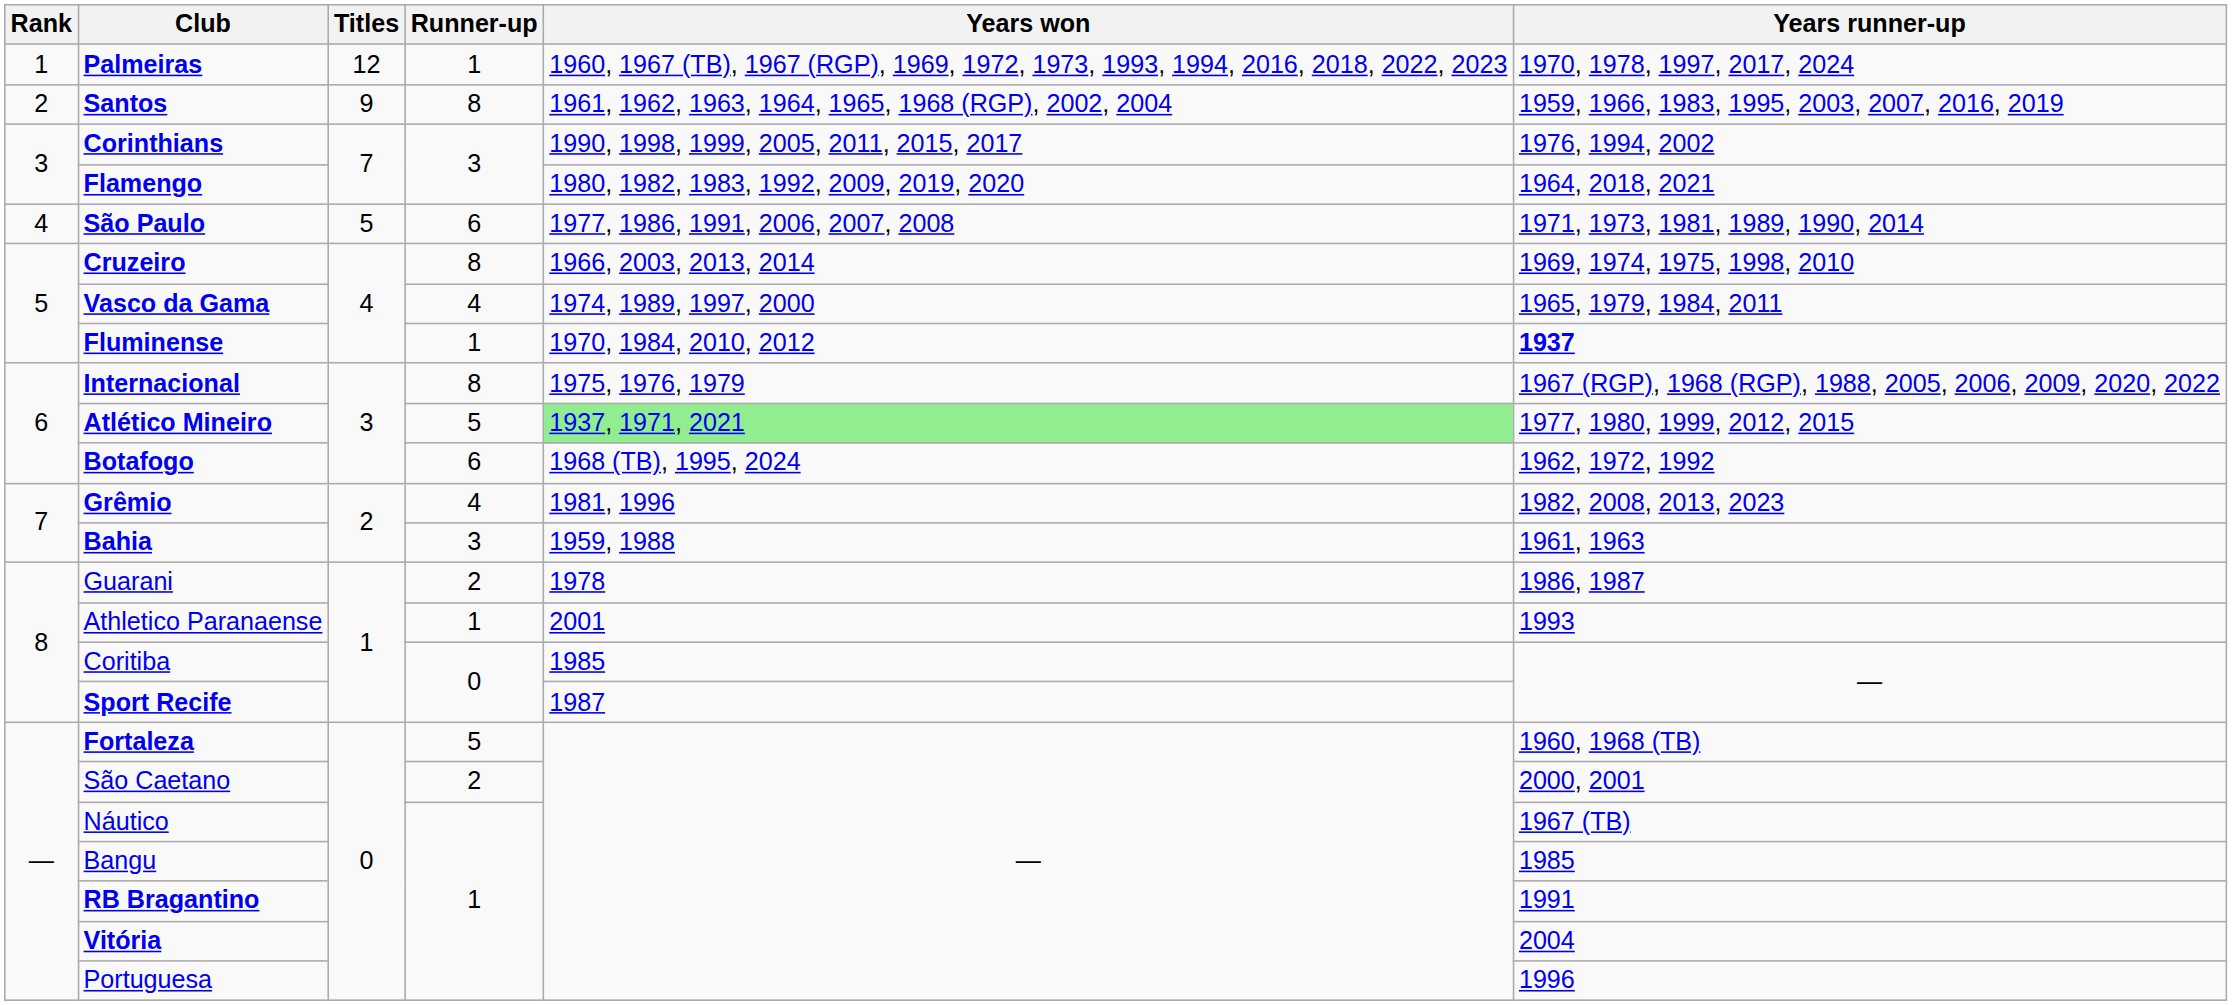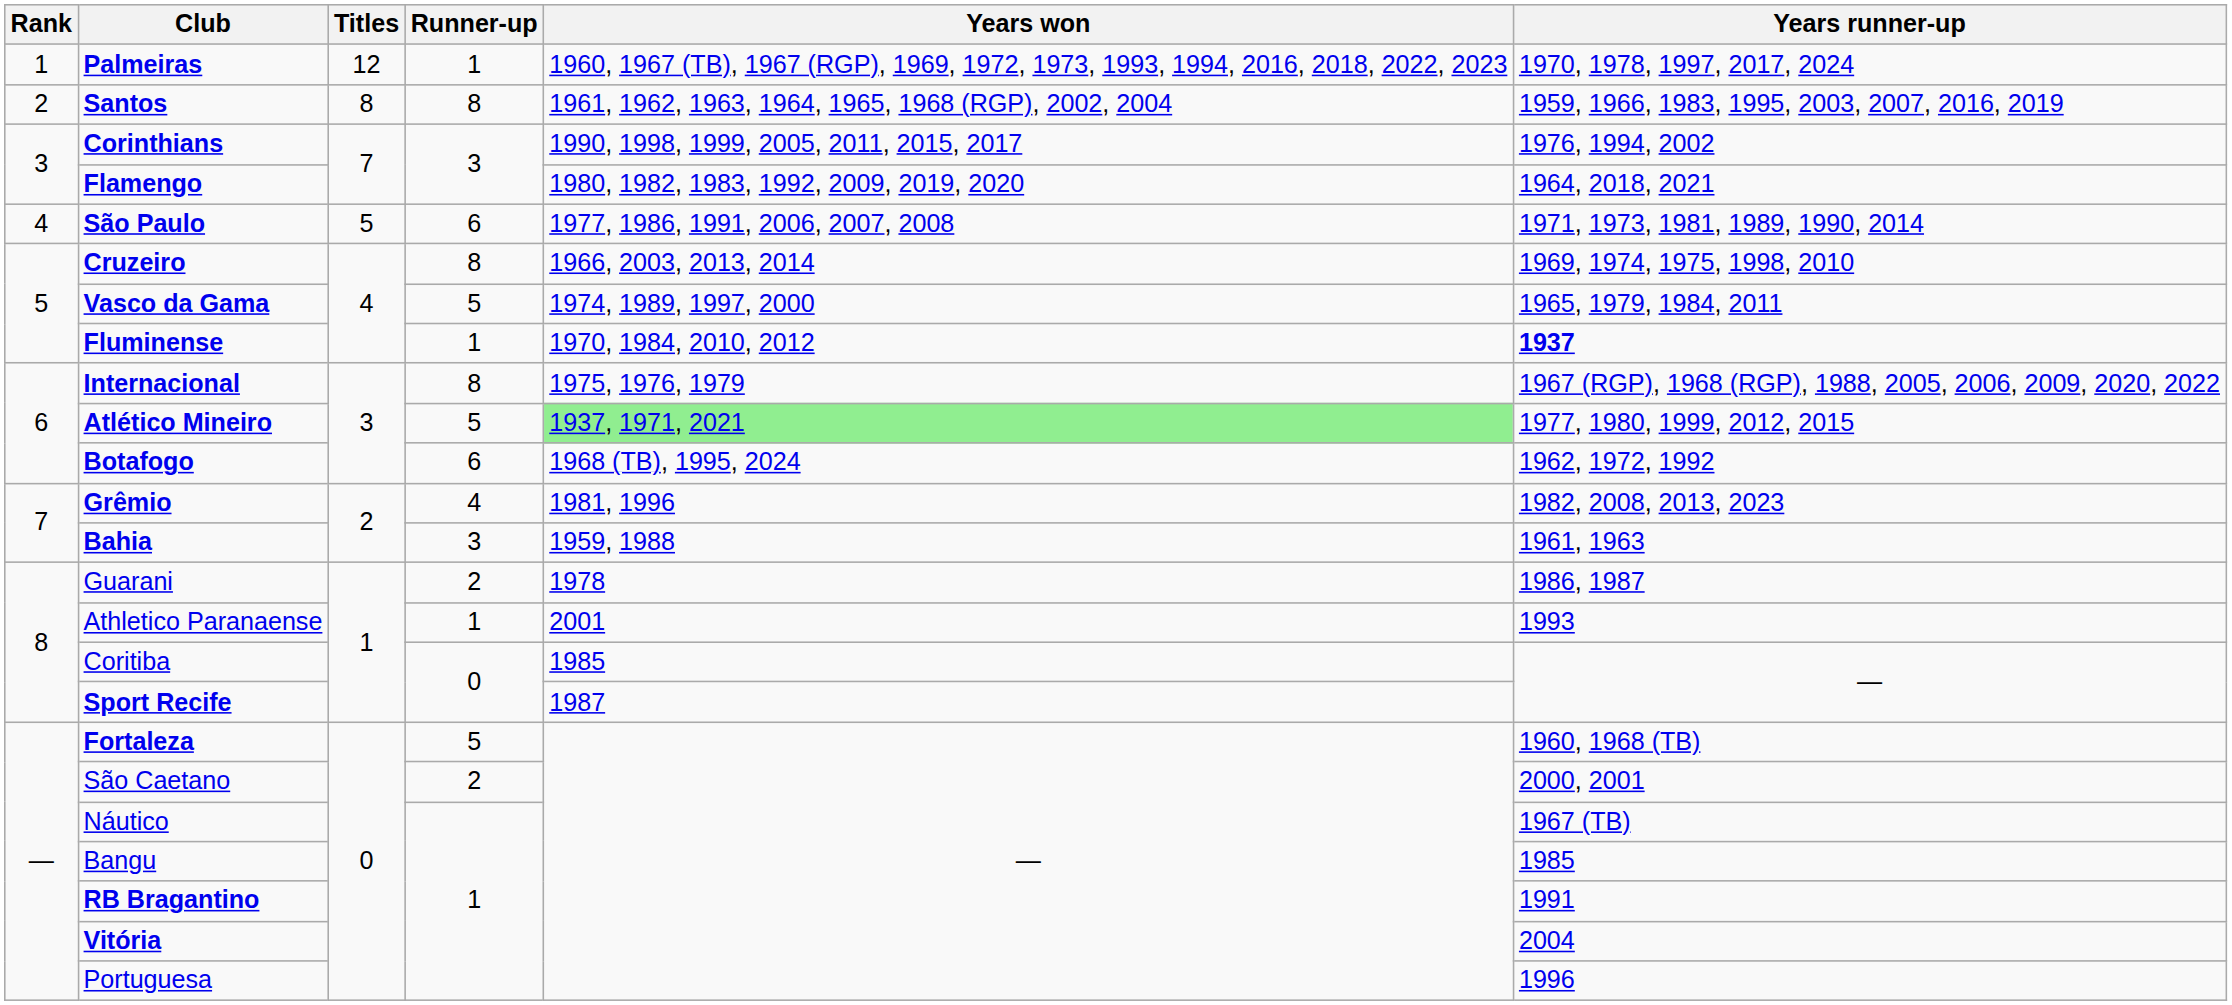Santos | Titles: 9 -> 8
Vasco da Gama | Runner-up: 4 -> 5
